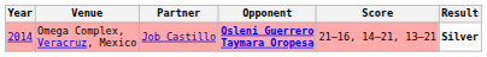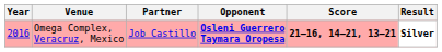Omega Complex, Veracruz, Mexico | Year: 2014 -> 2016
Omega Complex, Veracruz, Mexico | Score: normal -> bold
